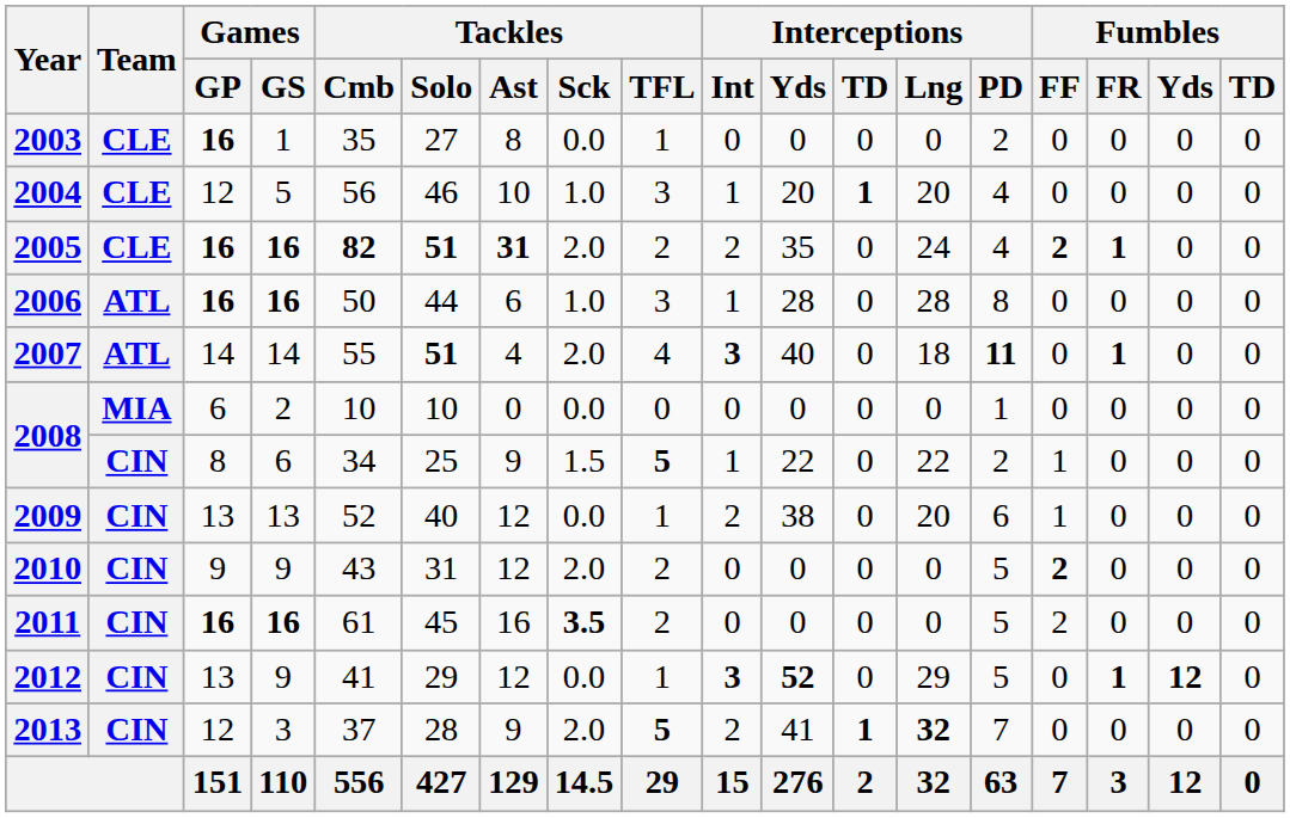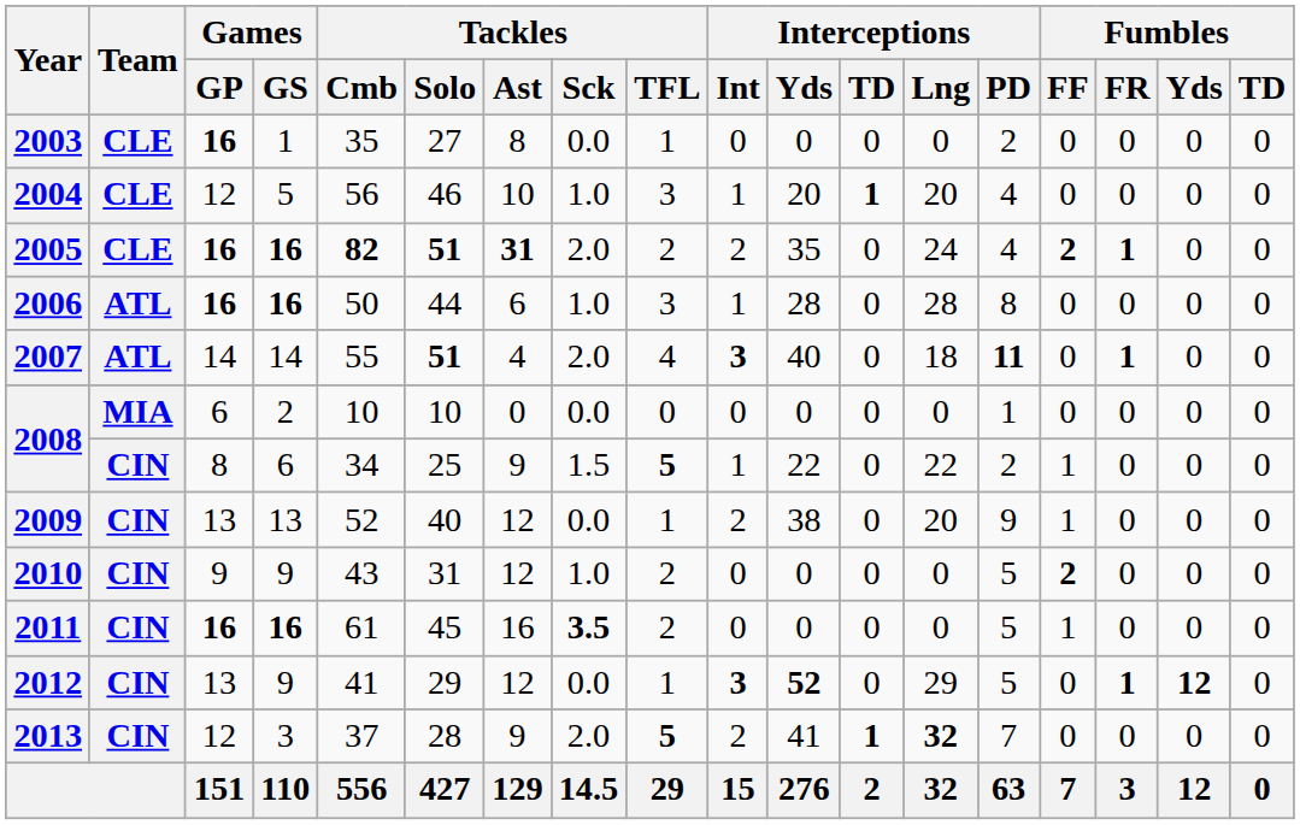2009 | Interceptions / PD: 6 -> 9
2010 | Tackles / Sck: 2.0 -> 1.0
2011 | Fumbles / FF: 2 -> 1
